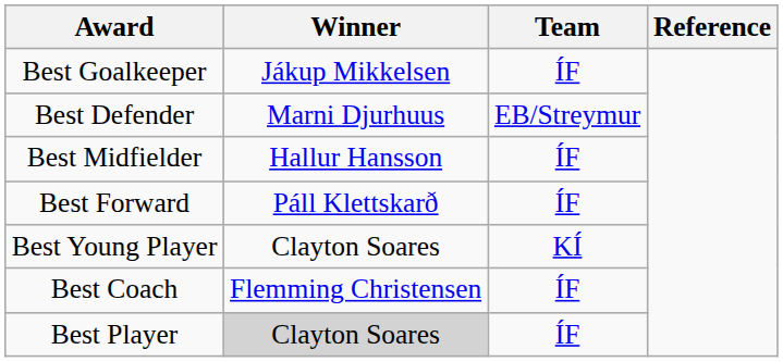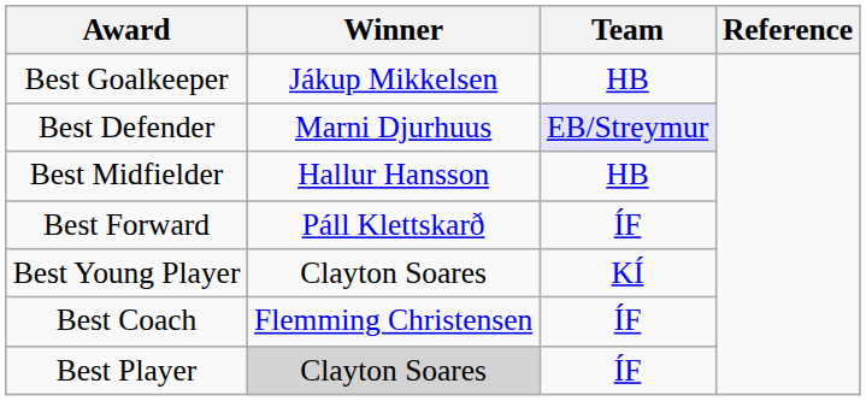Best Goalkeeper | Team: ÍF -> HB
Best Defender | Team: no background -> lavender background
Best Midfielder | Team: ÍF -> HB
